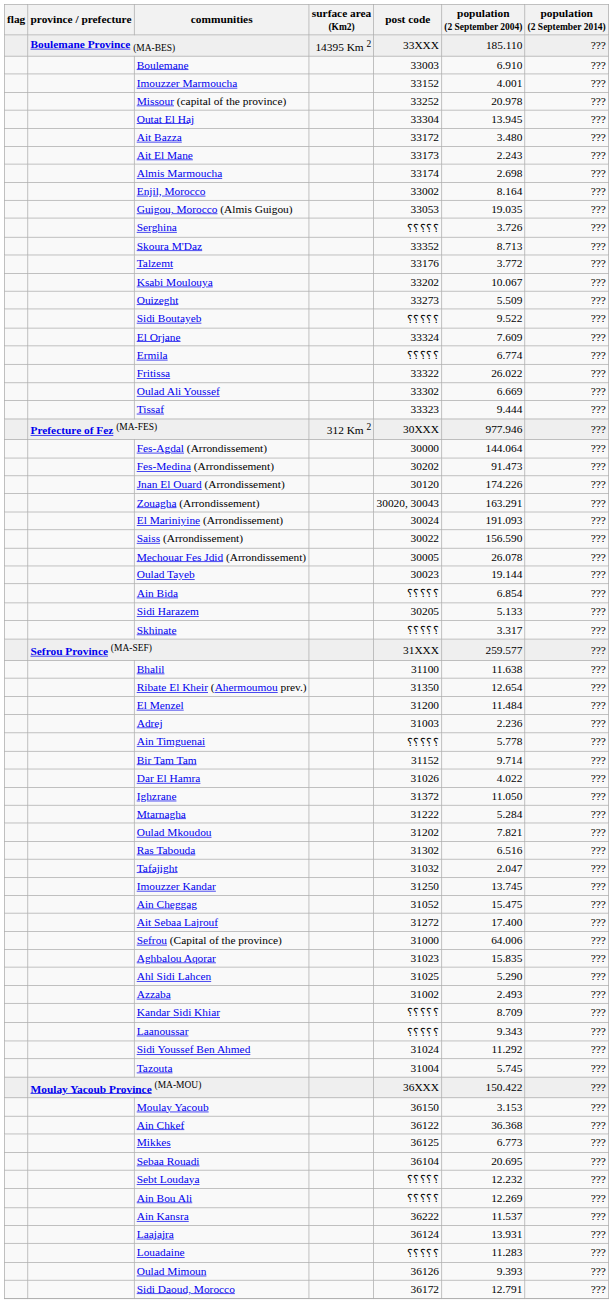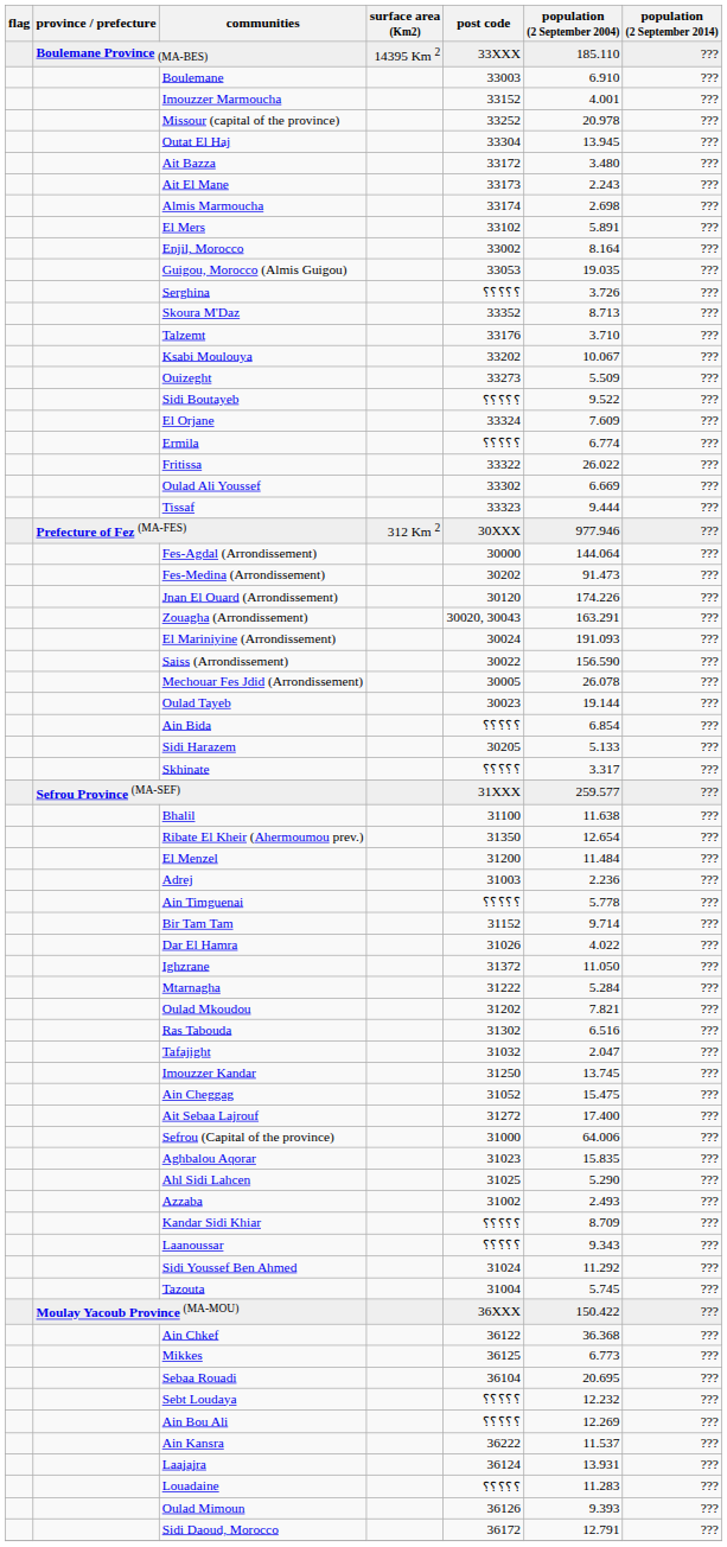+ row: El Mers | 33102 | 5.891 | ???
Talzemt | population (2 September 2004): 3.772 -> 3.710
- row: Moulay Yacoub | 36150 | 3.153 | ???
